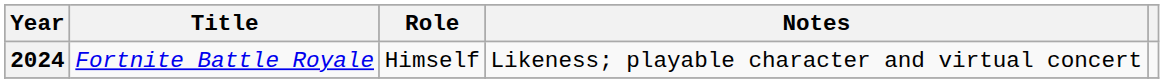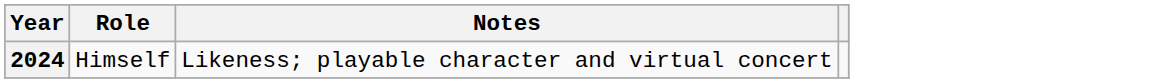- column: Title | Fortnite Battle Royale
